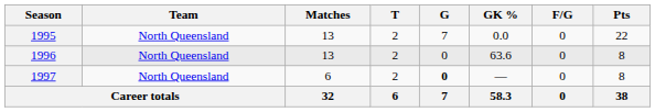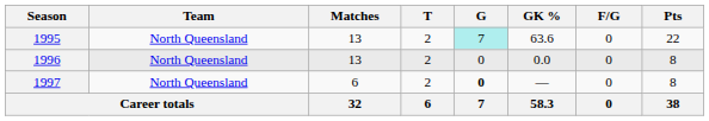1995 | G: no background -> paleturquoise background
1995 | GK %: 0.0 -> 63.6
1996 | GK %: 63.6 -> 0.0
